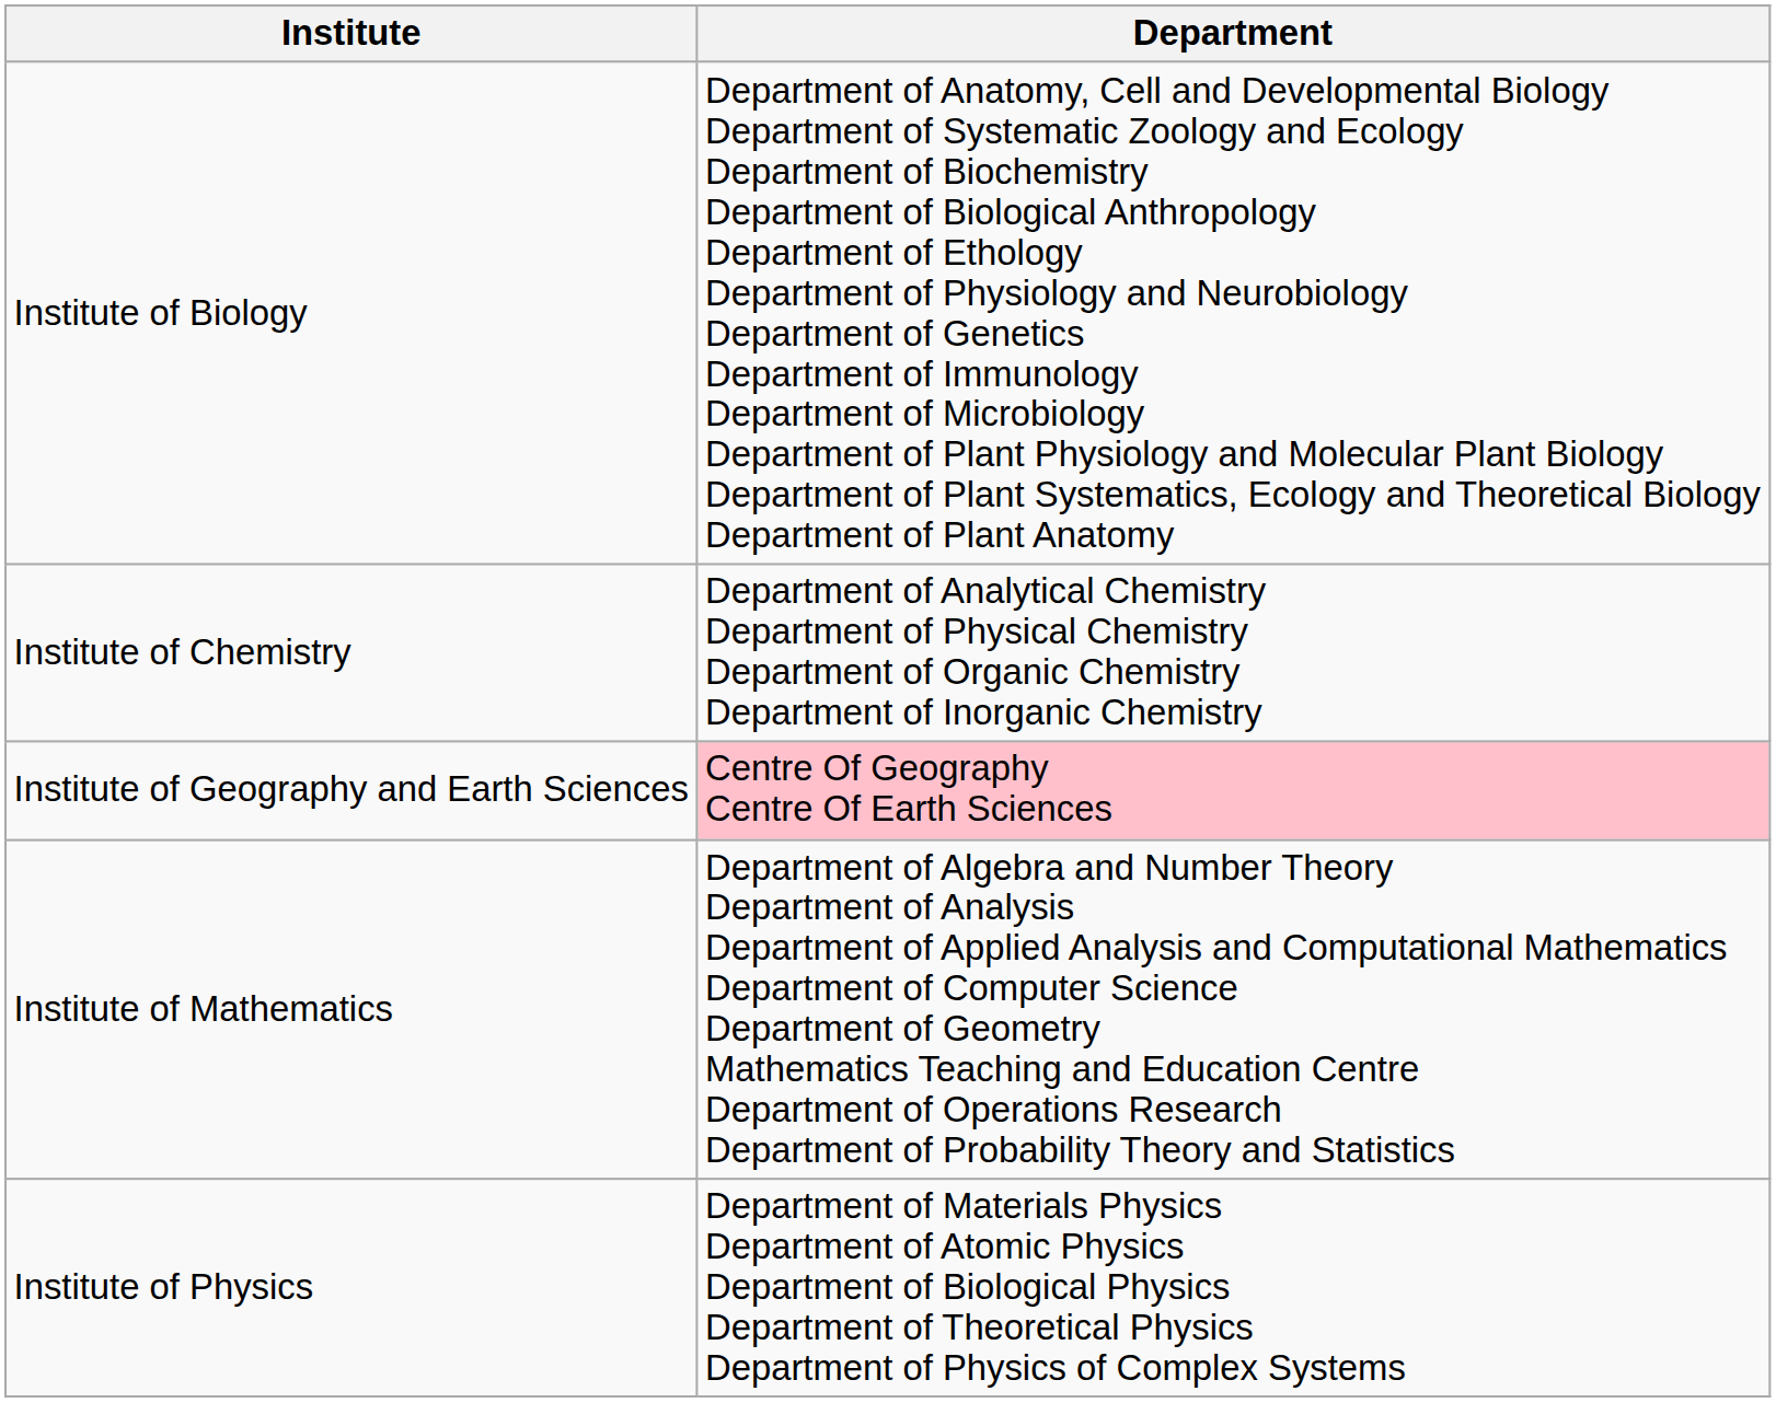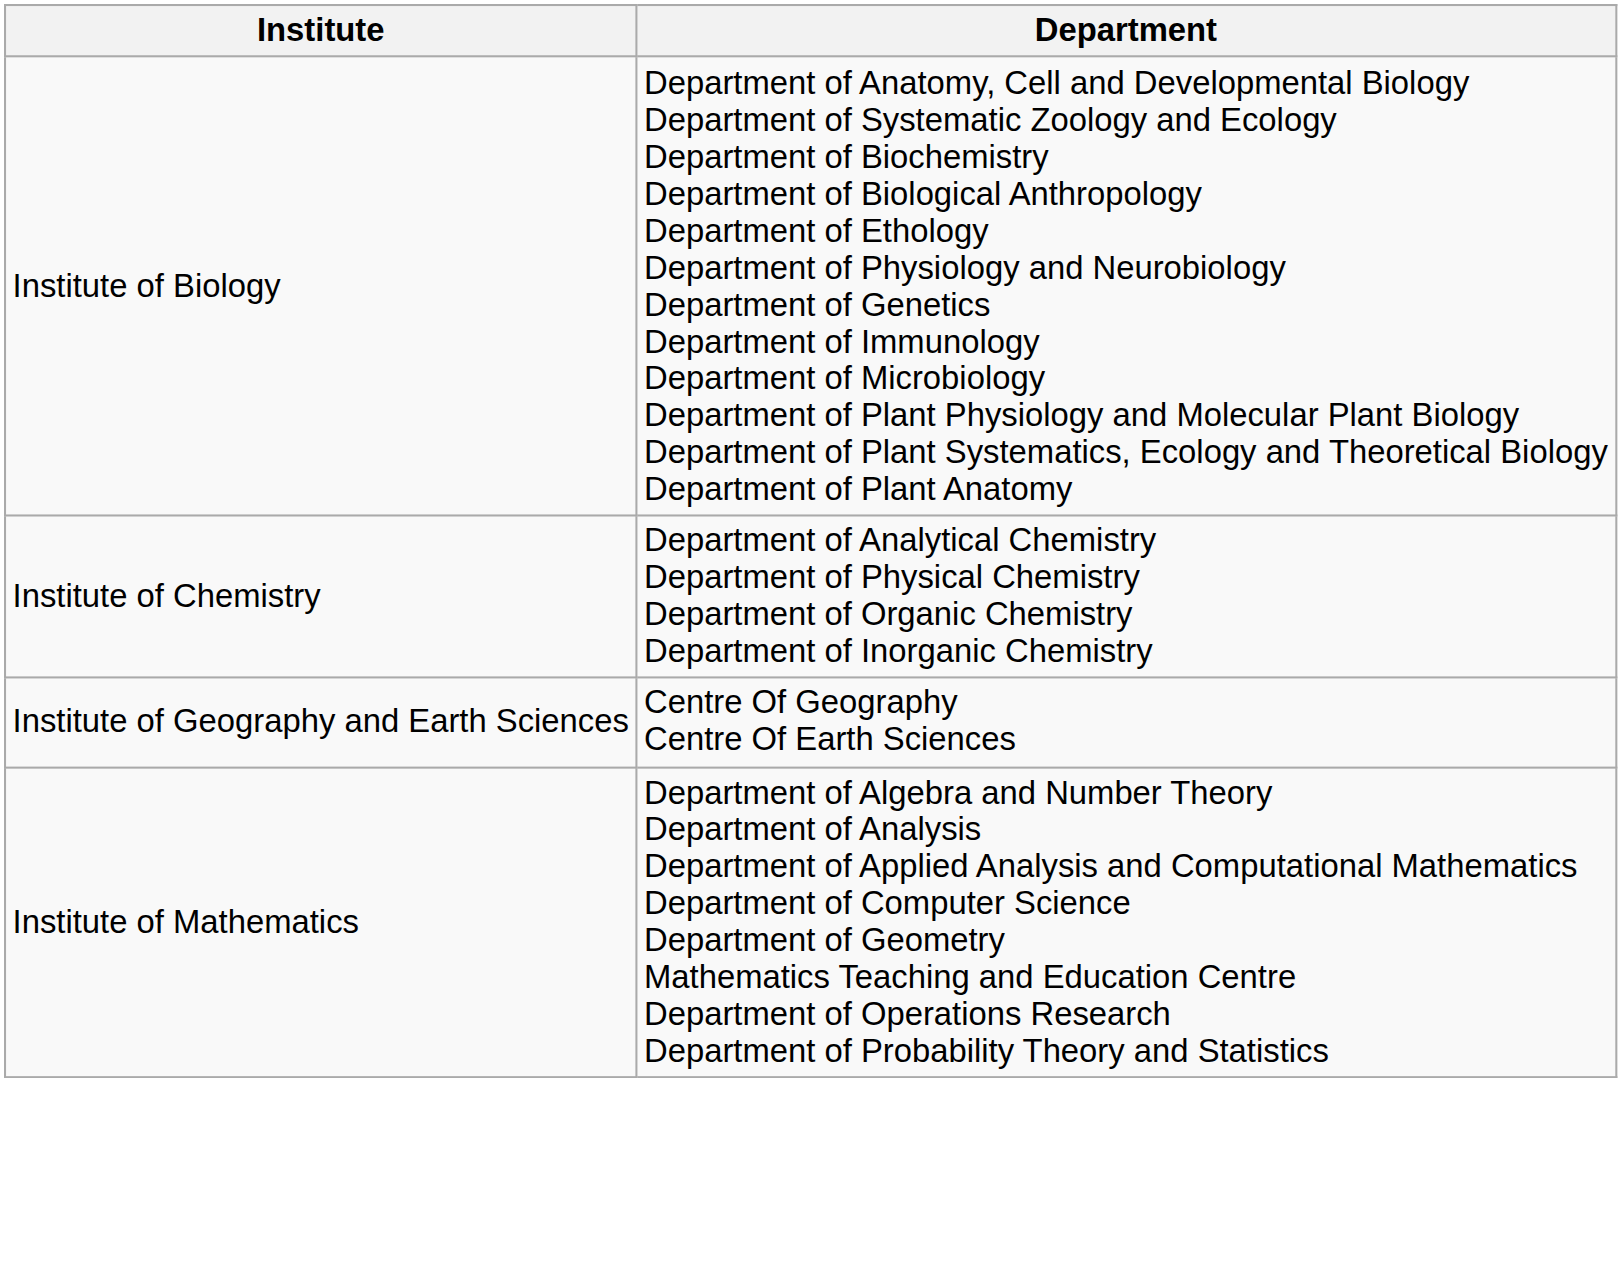Institute of Geography and Earth Sciences | Department: pink background -> no background
- row: Institute of Physics | Department of Materials Physics Department of Atomic Physics Department of Biological Physics Department of Theoretical Physics Department of Physics of Complex Systems
